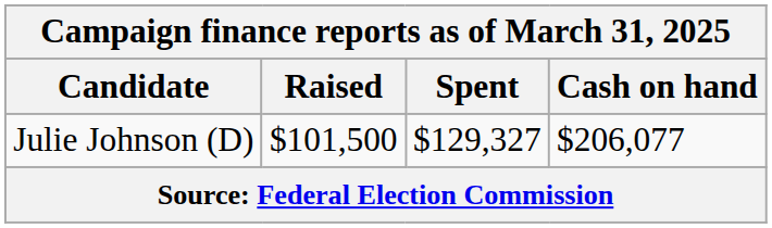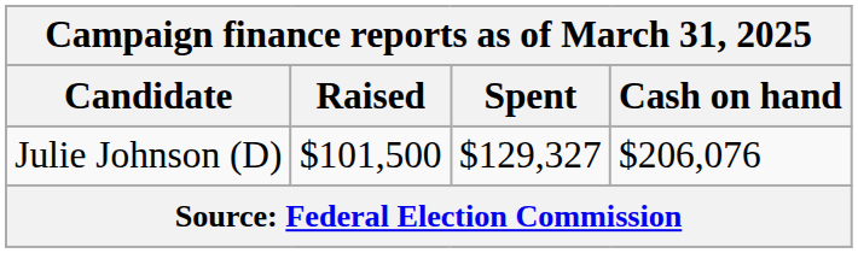Julie Johnson (D) | Cash on hand: $206,077 -> $206,076
